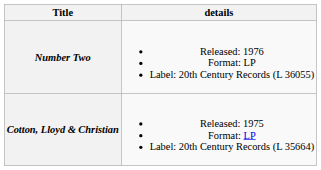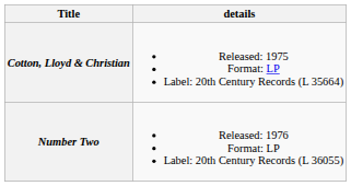rows swapped: Cotton, Lloyd & Christian <-> Number Two
